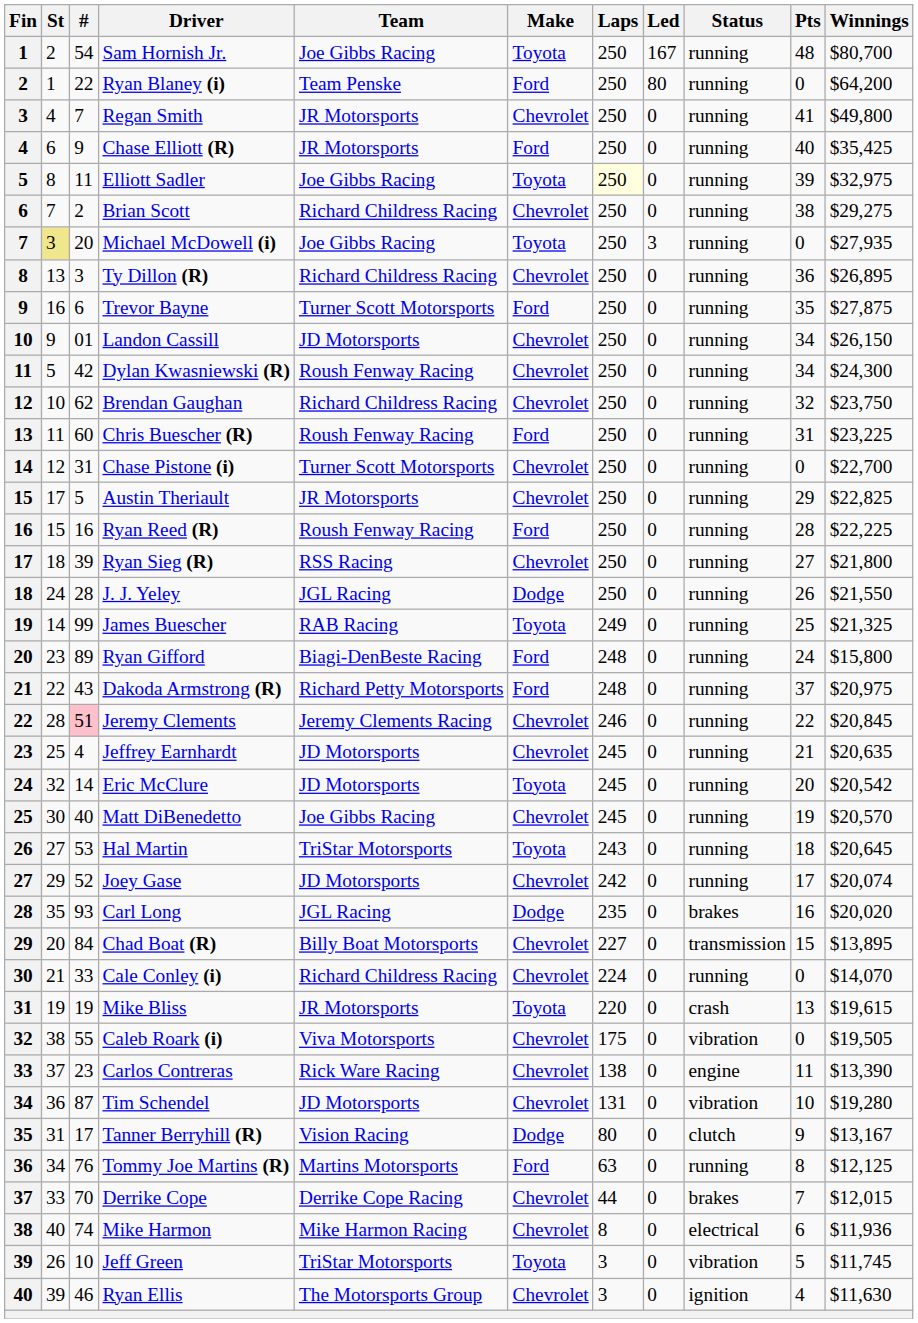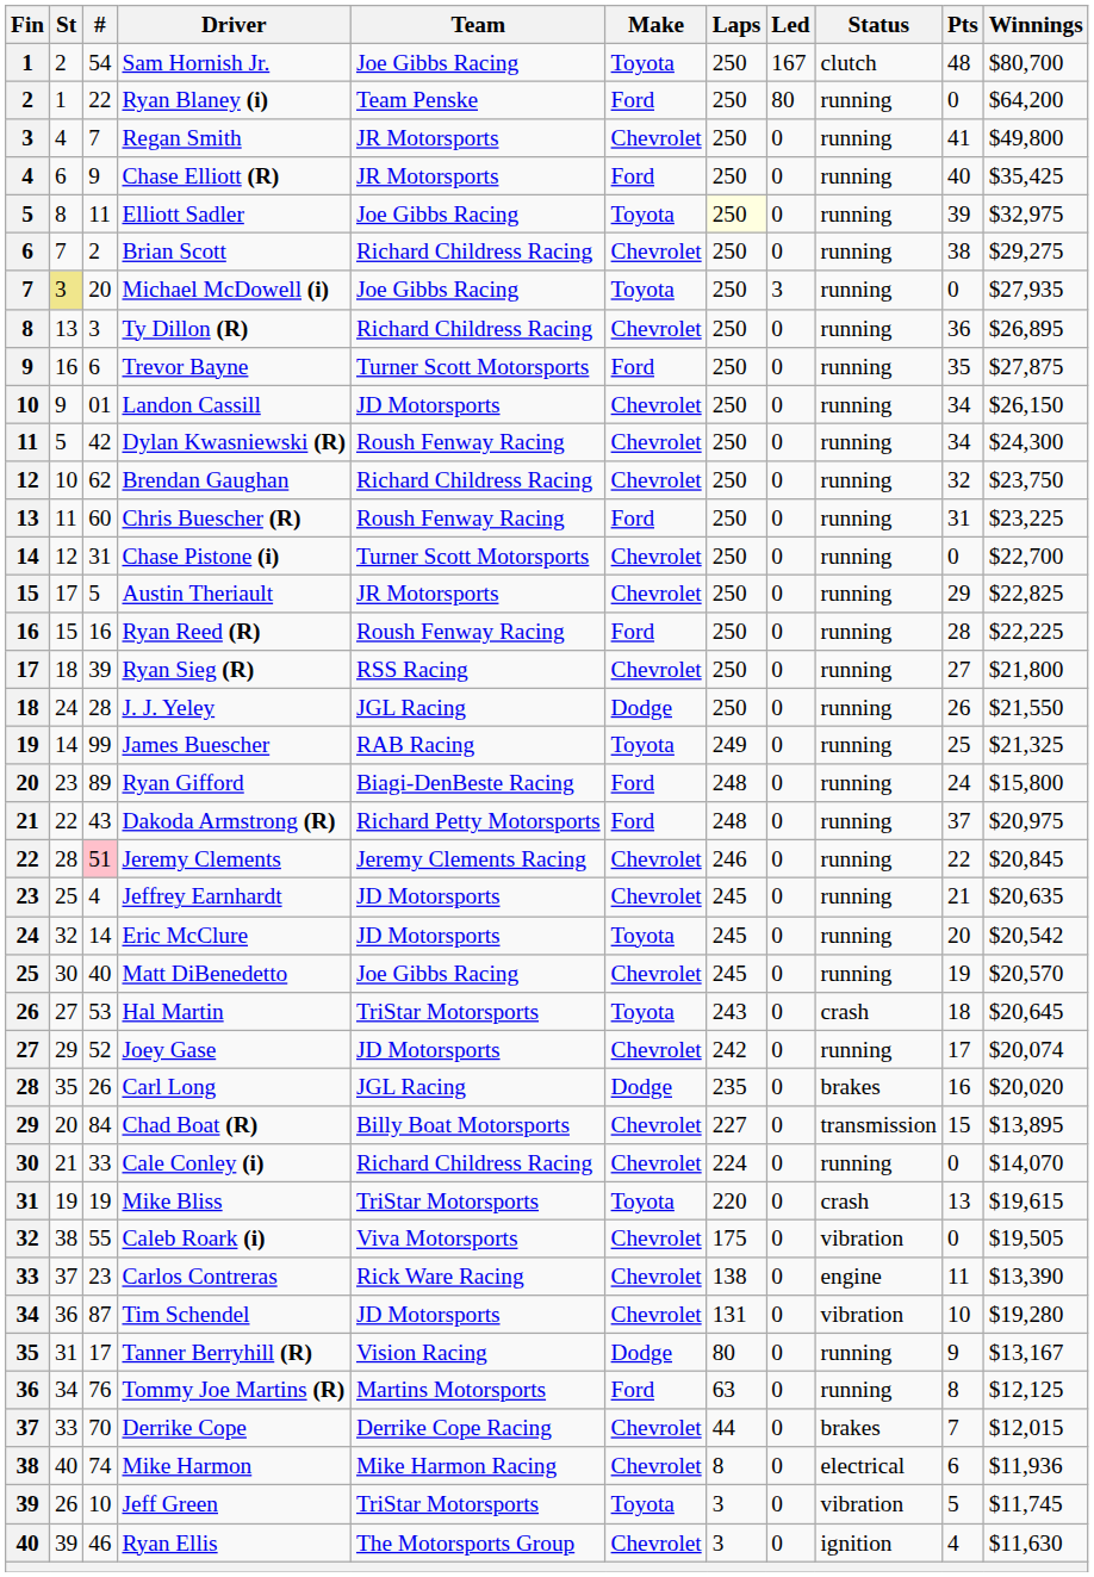Sam Hornish Jr. | Status: running -> clutch
Hal Martin | Status: running -> crash
Carl Long | #: 93 -> 26
Mike Bliss | Team: JR Motorsports -> TriStar Motorsports
Tanner Berryhill (R) | Status: clutch -> running
